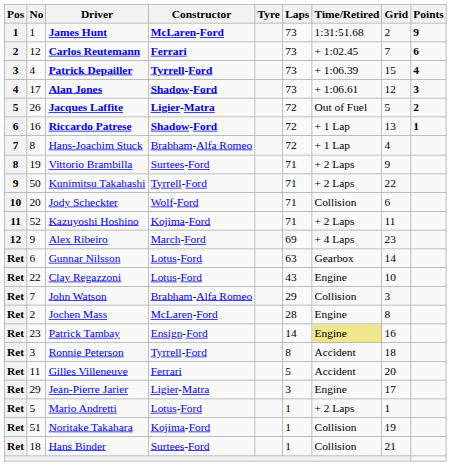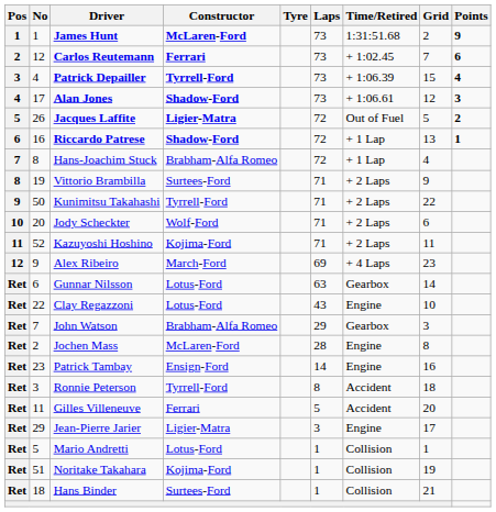Jody Scheckter | Time/Retired: Collision -> + 2 Laps
John Watson | Time/Retired: Collision -> Gearbox
Patrick Tambay | Time/Retired: khaki background -> no background
Mario Andretti | Time/Retired: + 2 Laps -> Collision
